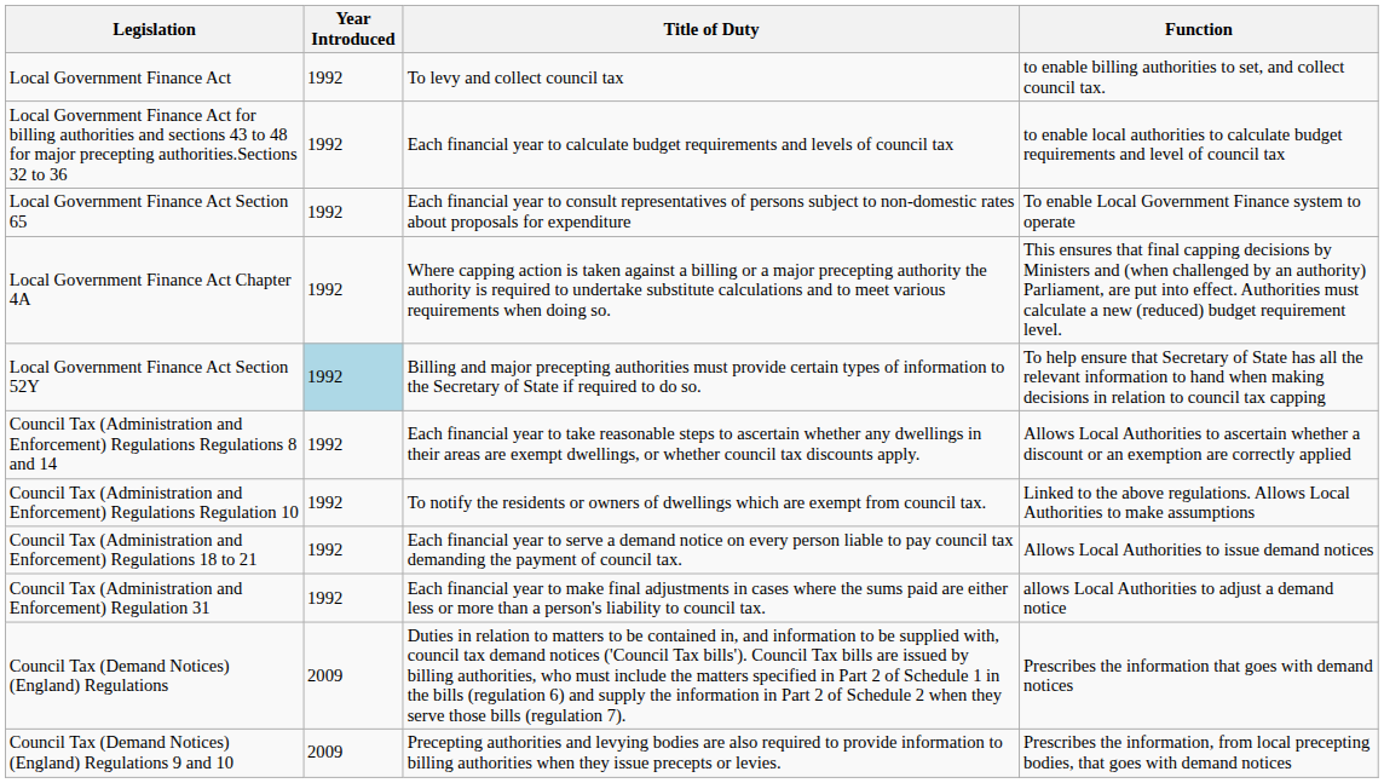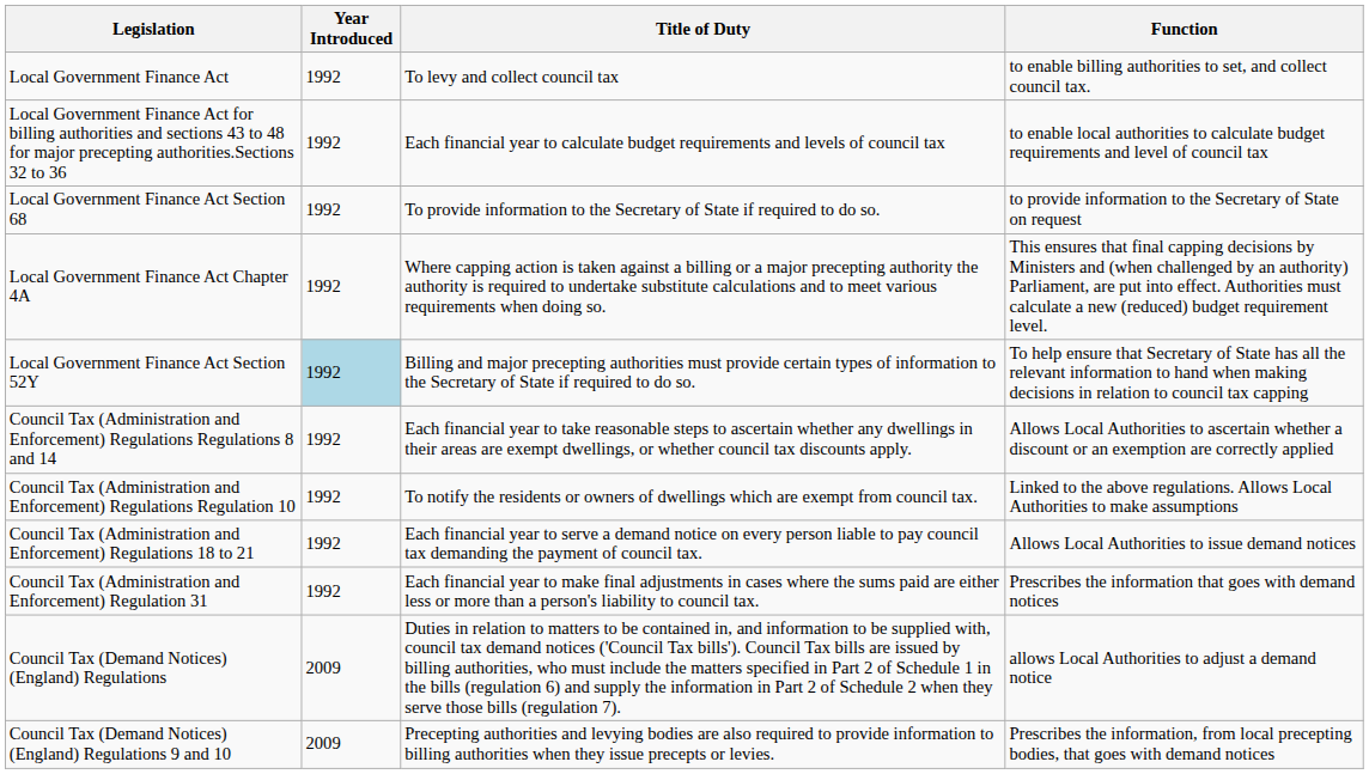- row: Local Government Finance Act Section 65 | 1992 | Each financial year to consult representatives of persons subject to non-domestic rates about proposals for expenditure | To enable Local Government Finance system to operate
+ row: Local Government Finance Act Section 68 | 1992 | To provide information to the Secretary of State if required to do so. | to provide information to the Secretary of State on request
Council Tax (Administration and Enforcement) Regulation 31 | Function: allows Local Authorities to adjust a demand notice -> Prescribes the information that goes with demand notices
Council Tax (Demand Notices) (England) Regulations | Function: Prescribes the information that goes with demand notices -> allows Local Authorities to adjust a demand notice
